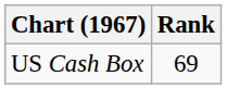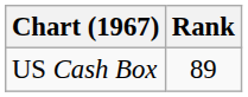US Cash Box | Rank: 69 -> 89
